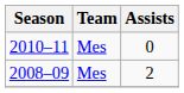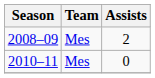rows swapped: 2008–09 <-> 2010–11
